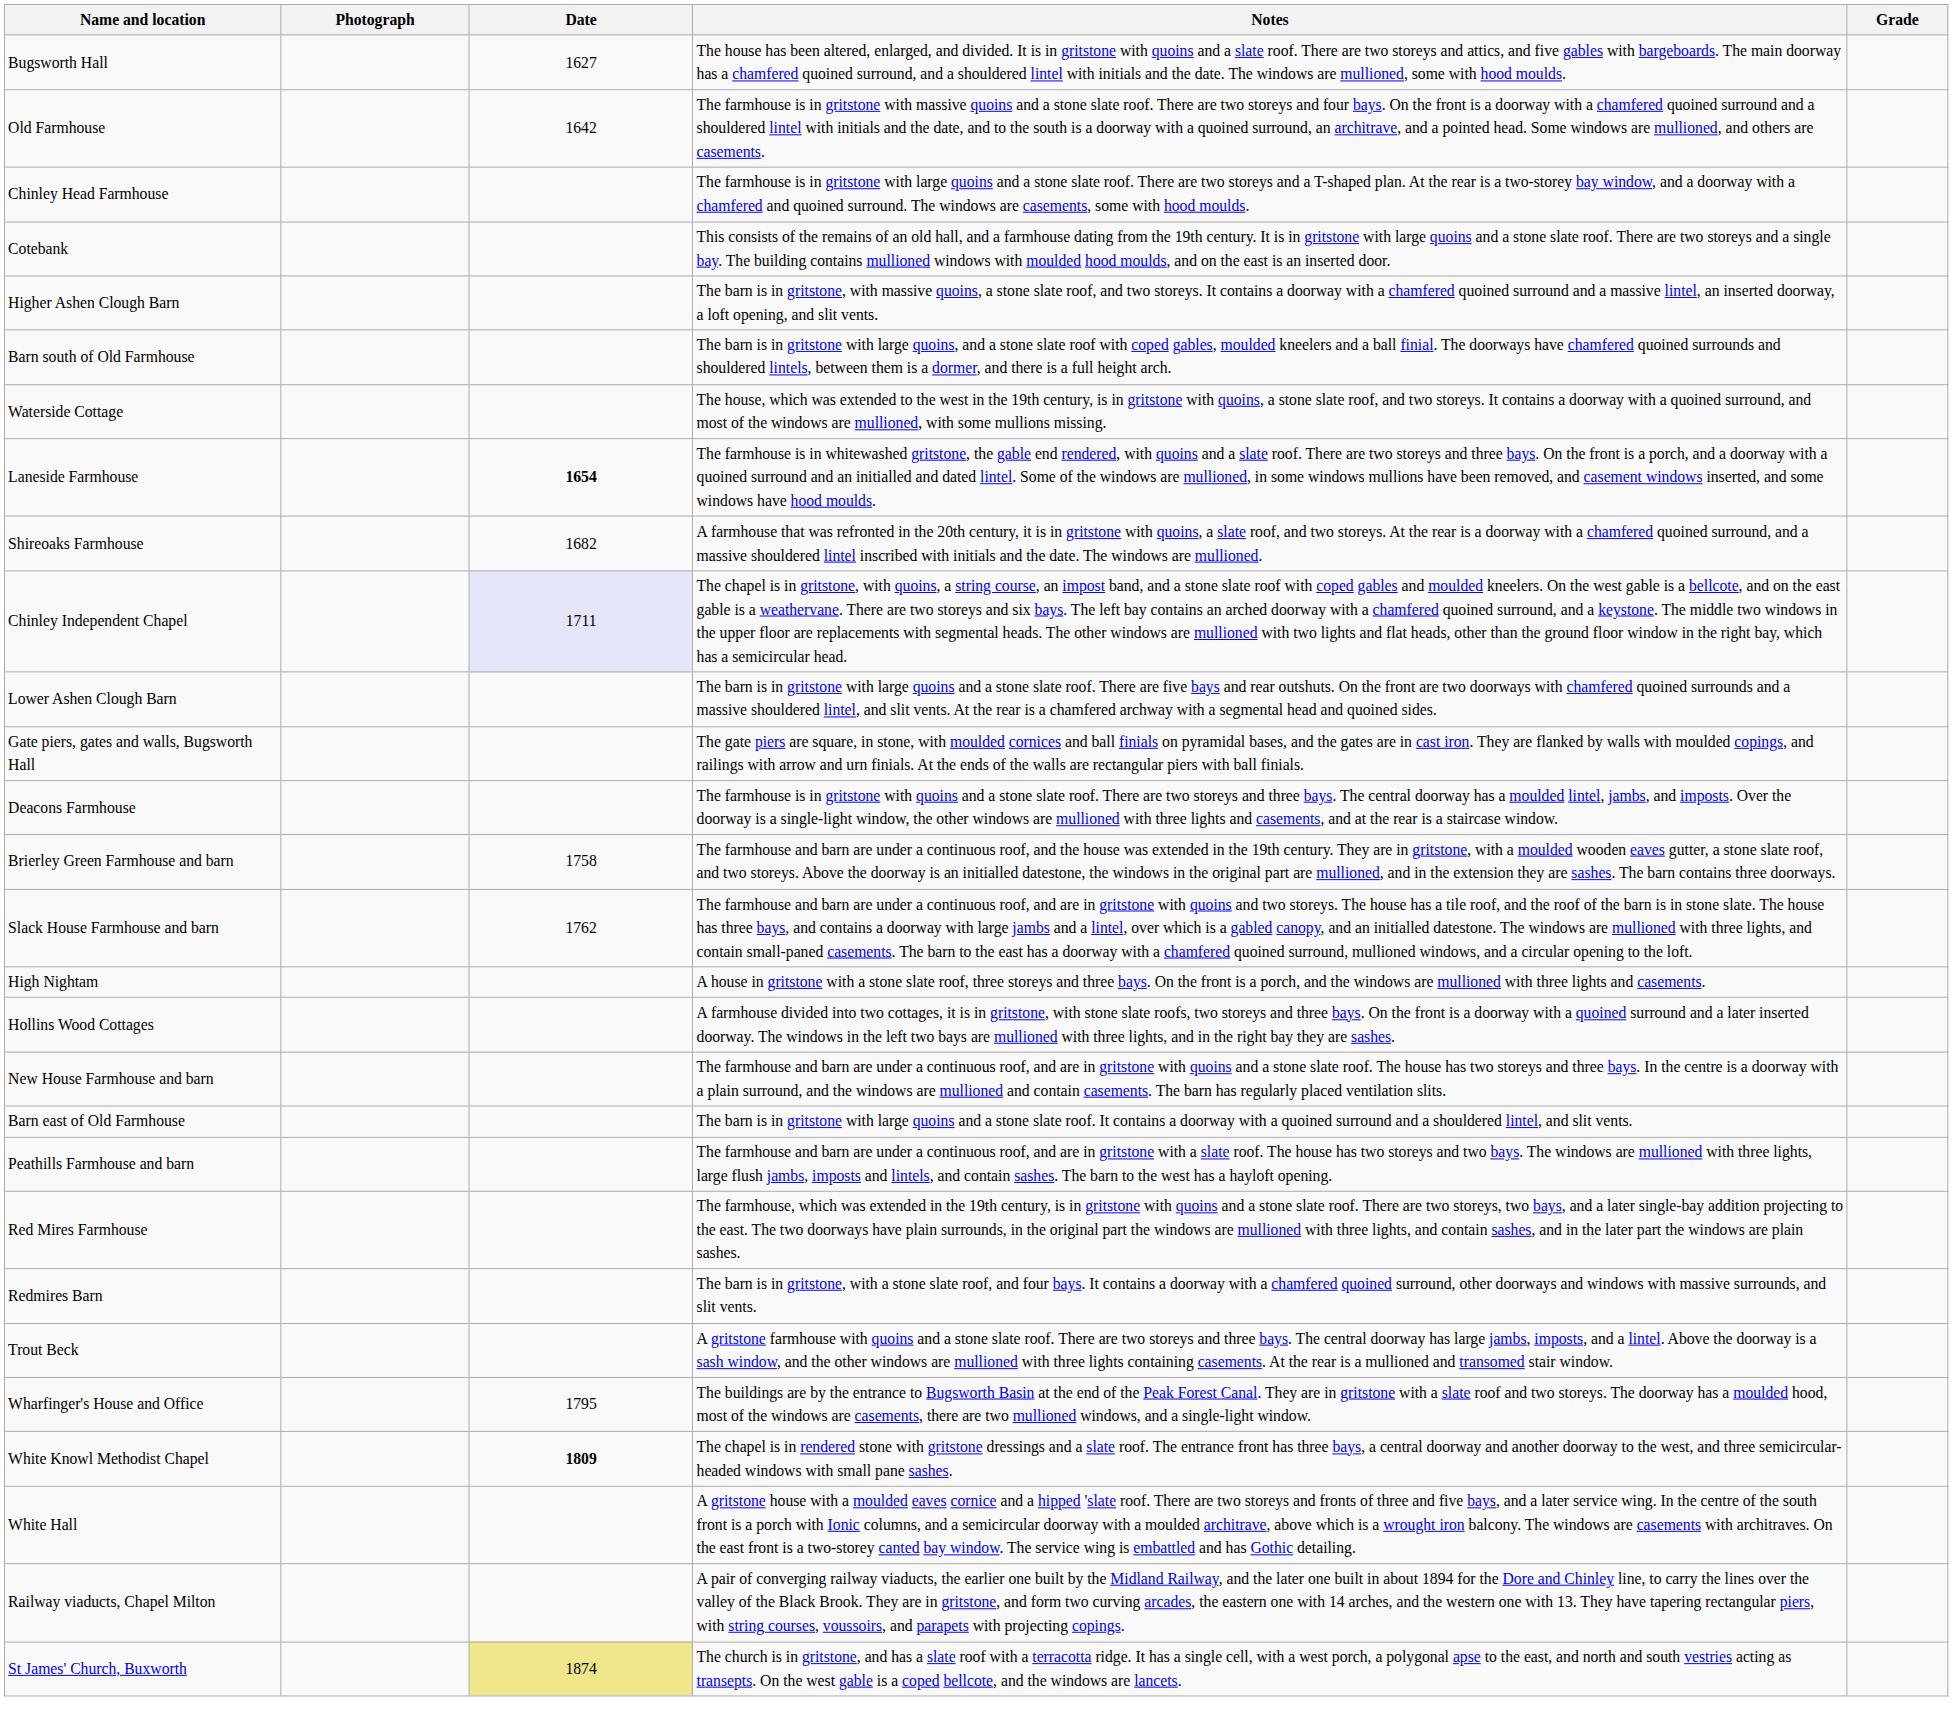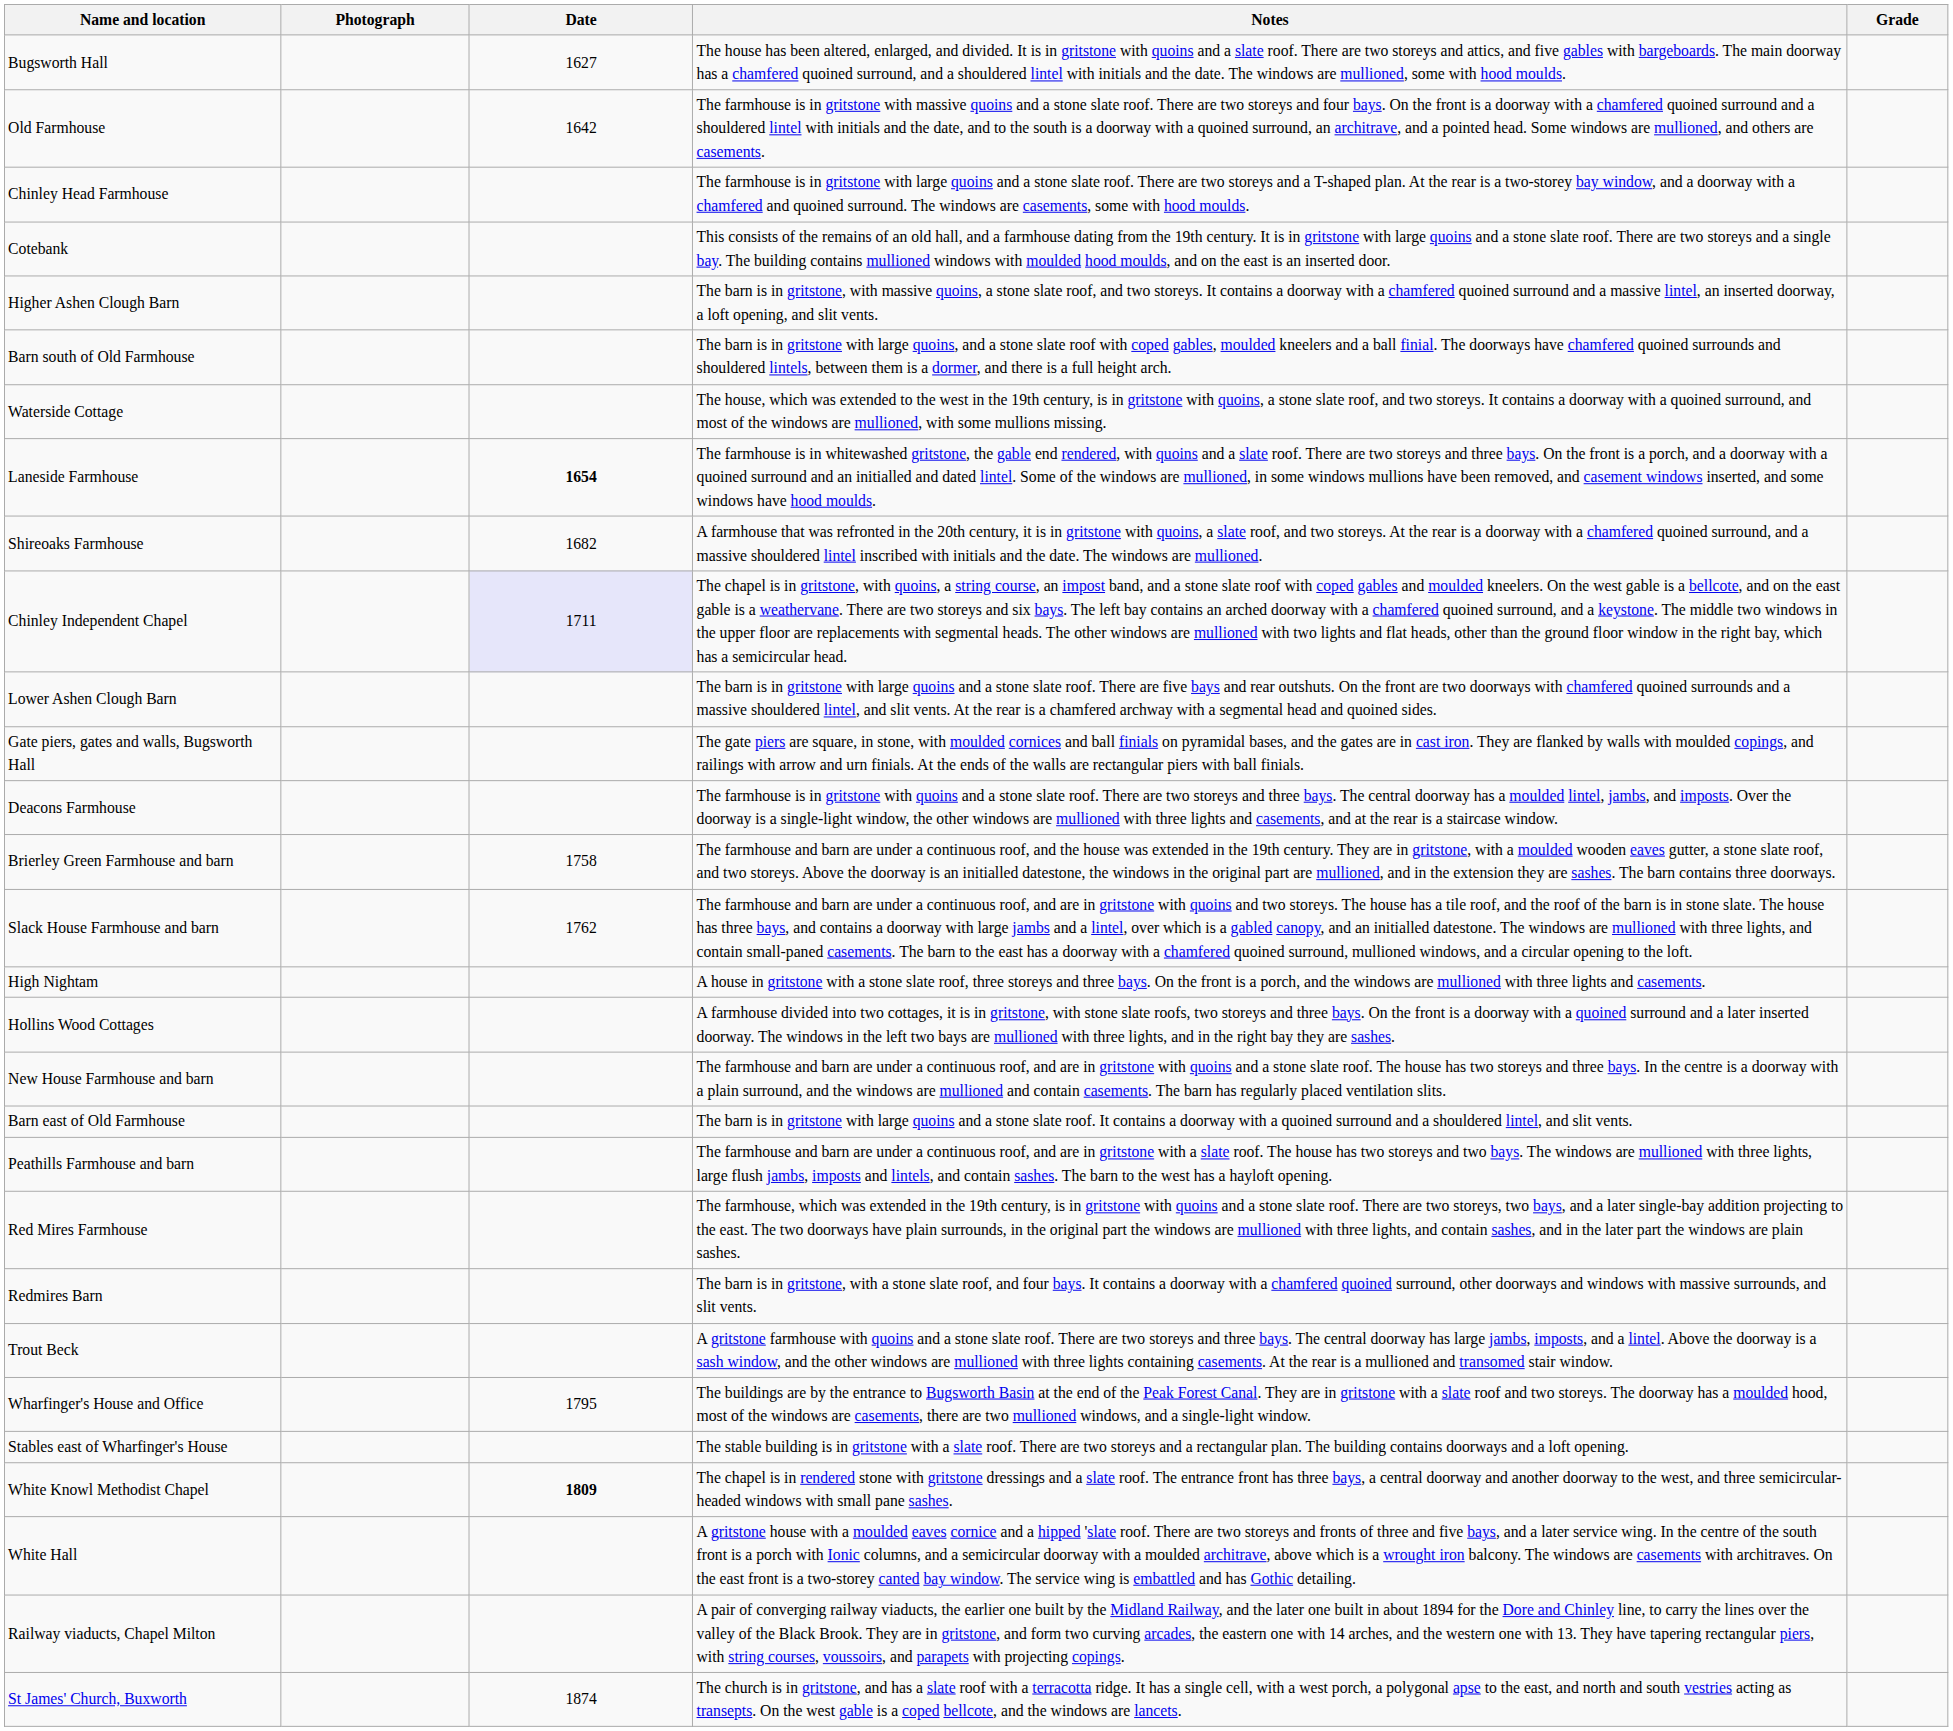+ row: Stables east of Wharfinger's House | The stable building is in gritstone with a slate roof. There are two storeys and a rectangular plan. The building contains doorways and a loft opening.
St James' Church, Buxworth | Date: khaki background -> no background
